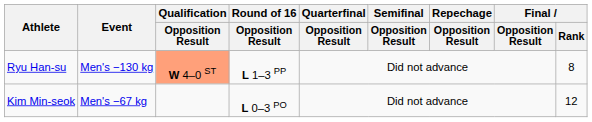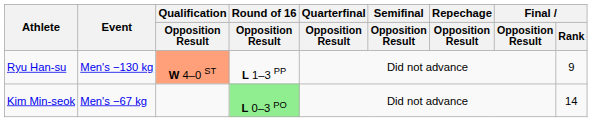Ryu Han-su | Final / Rank: 8 -> 9
Kim Min-seok | Round of 16 / Opposition Result: no background -> lightgreen background
Kim Min-seok | Final / Rank: 12 -> 14
